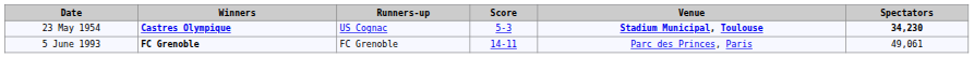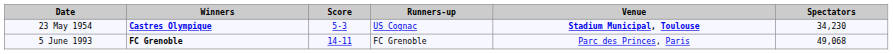columns swapped: Score <-> Runners-up
23 May 1954 | Spectators: bold -> normal
5 June 1993 | Spectators: 49,061 -> 49,068
